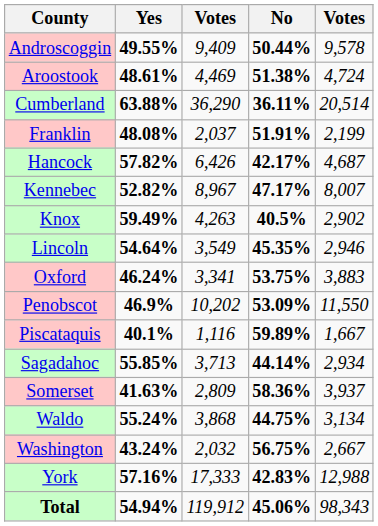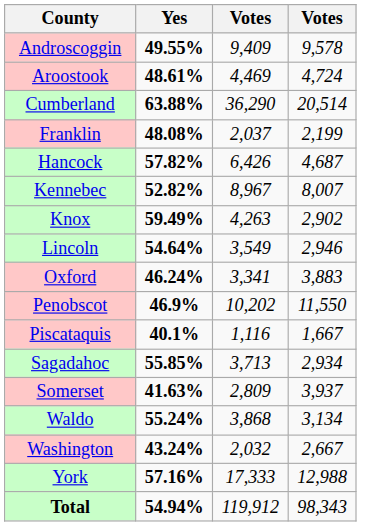- column: No | 50.44% | 51.38% | 36.11% | 51.91% | 42.17% | 47.17% | 40.5% | 45.35% | 53.75% | 53.09% | 59.89% | 44.14% | 58.36% | 44.75% | 56.75% | 42.83% | 45.06%
